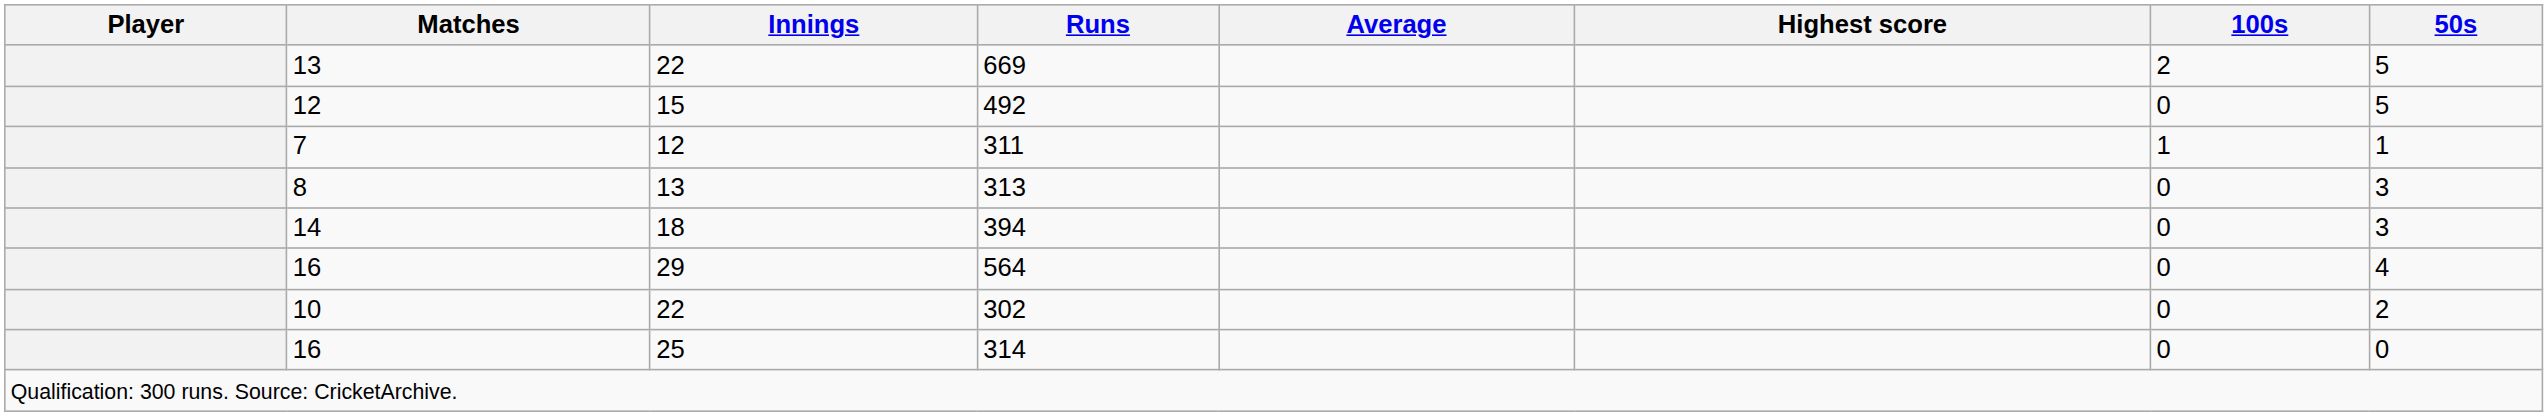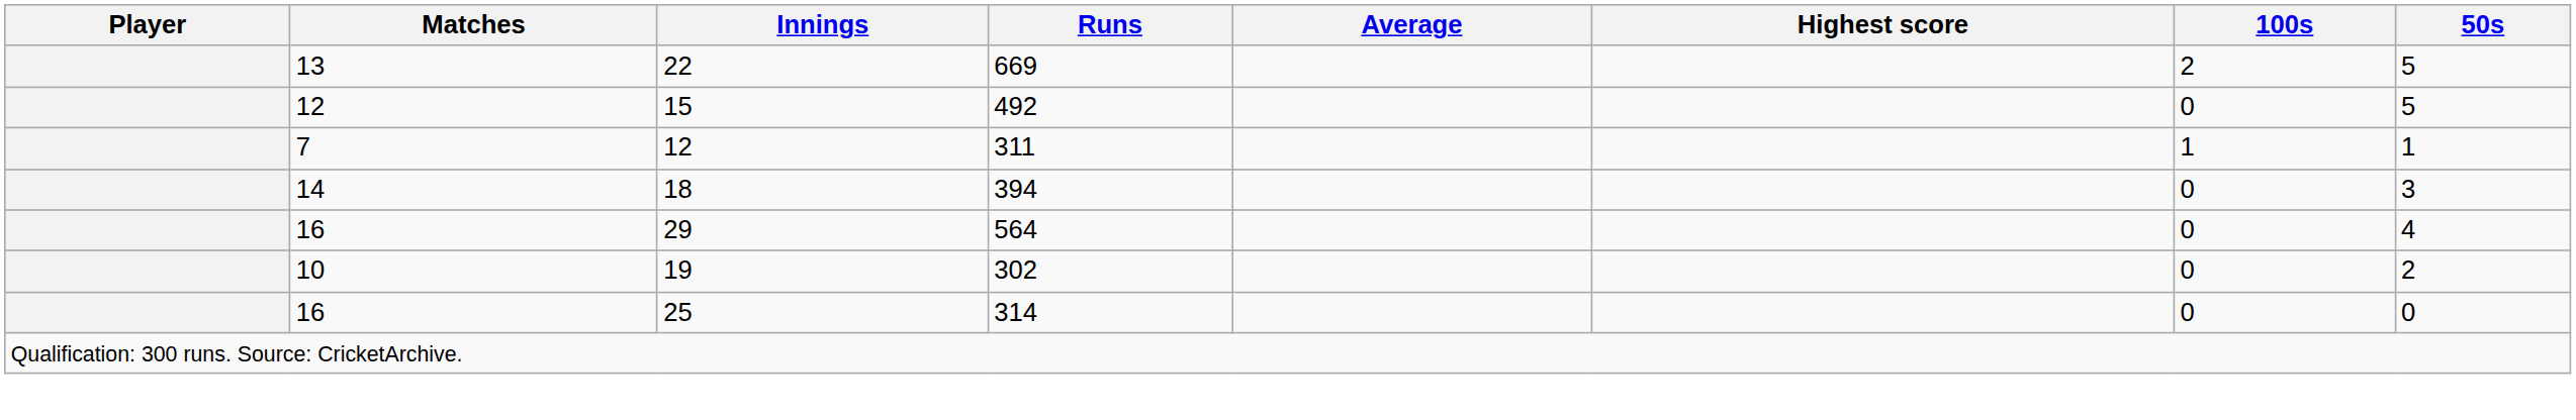- row: 8 | 13 | 313 | 0 | 3
302 | Innings: 22 -> 19
